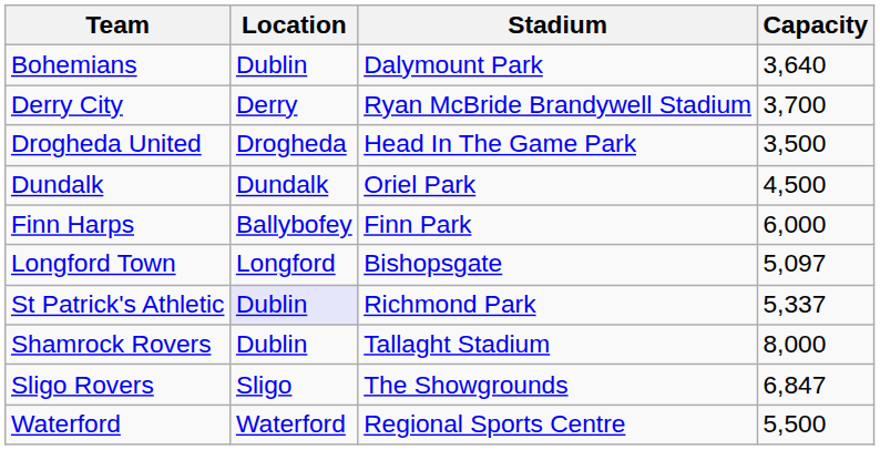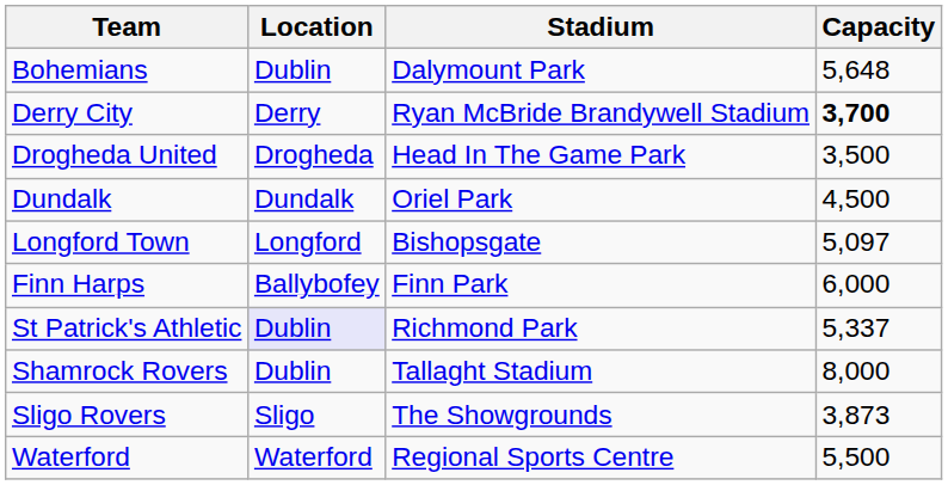Bohemians | Capacity: 3,640 -> 5,648
Derry City | Capacity: normal -> bold
rows swapped: Finn Harps <-> Longford Town
Sligo Rovers | Capacity: 6,847 -> 3,873
